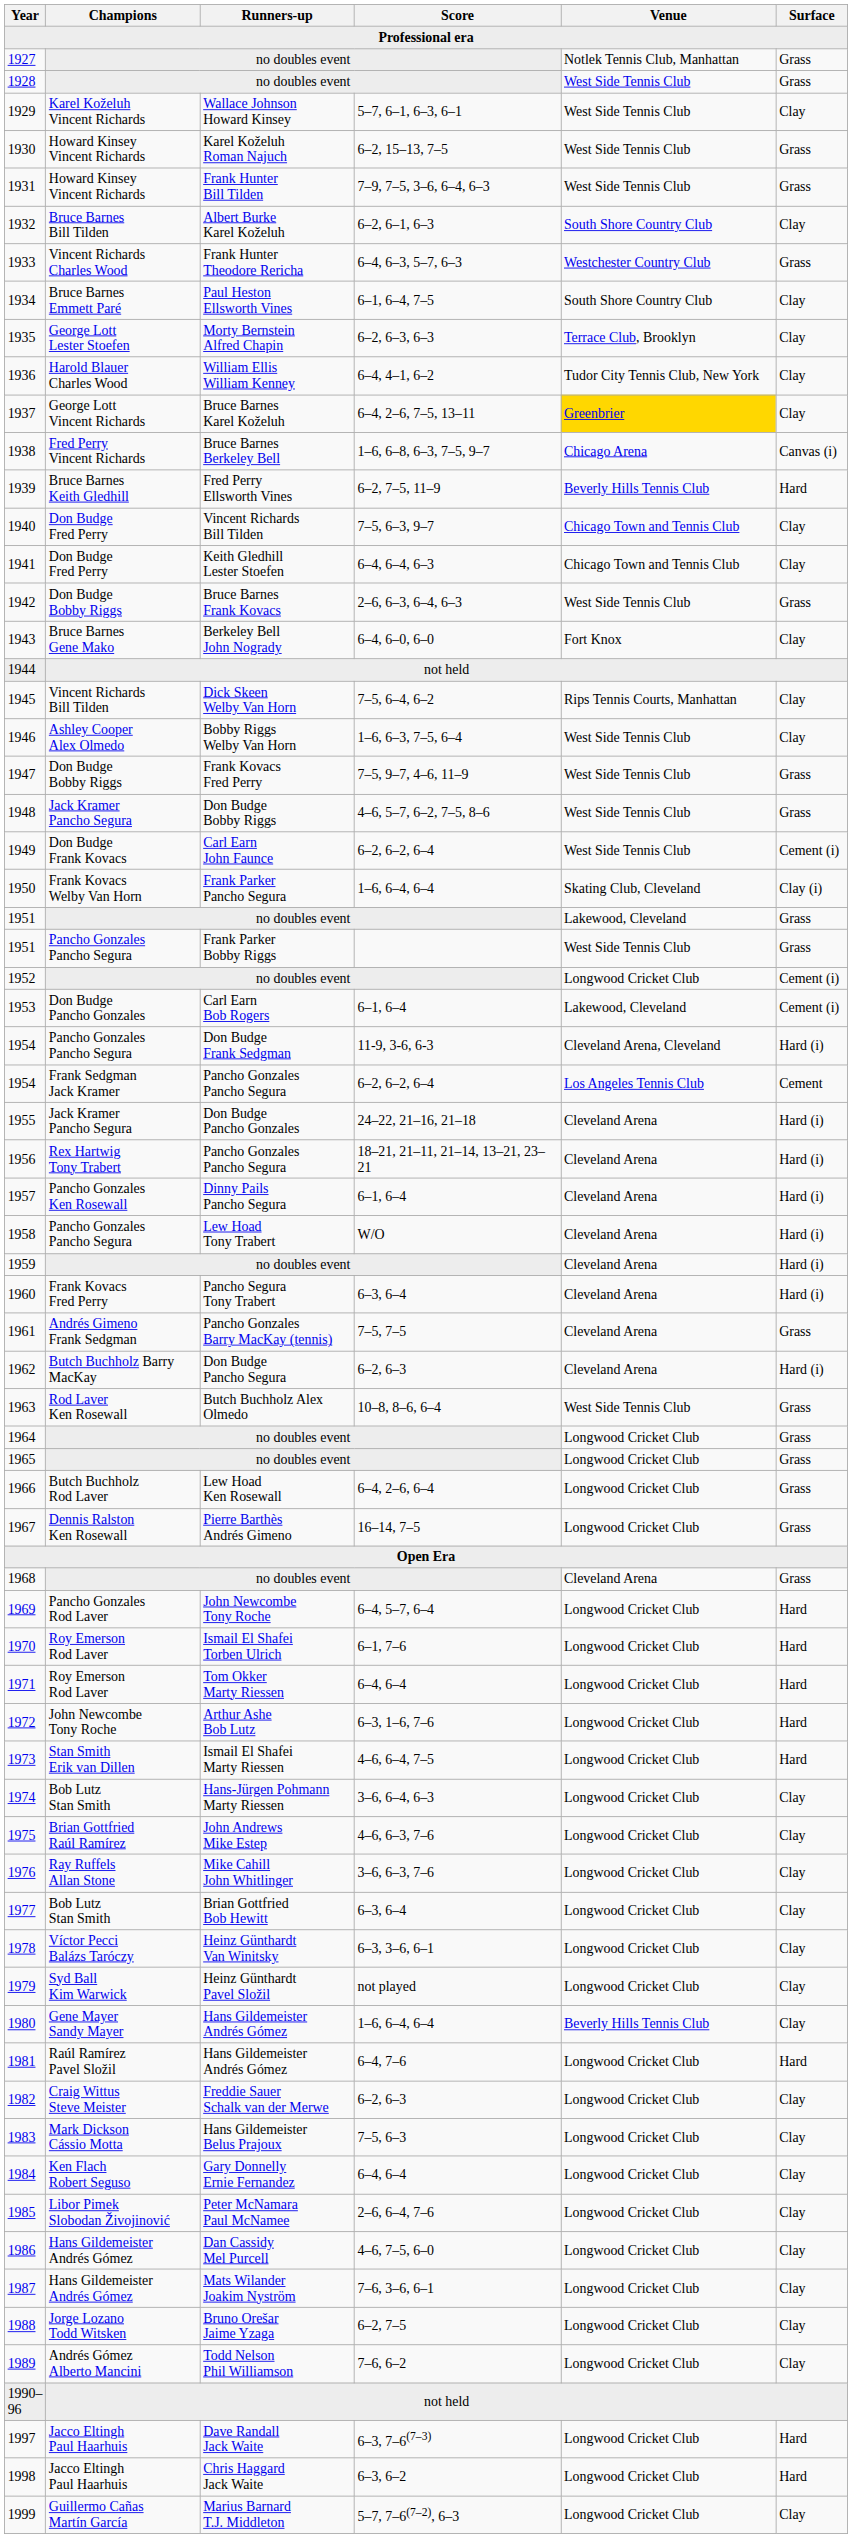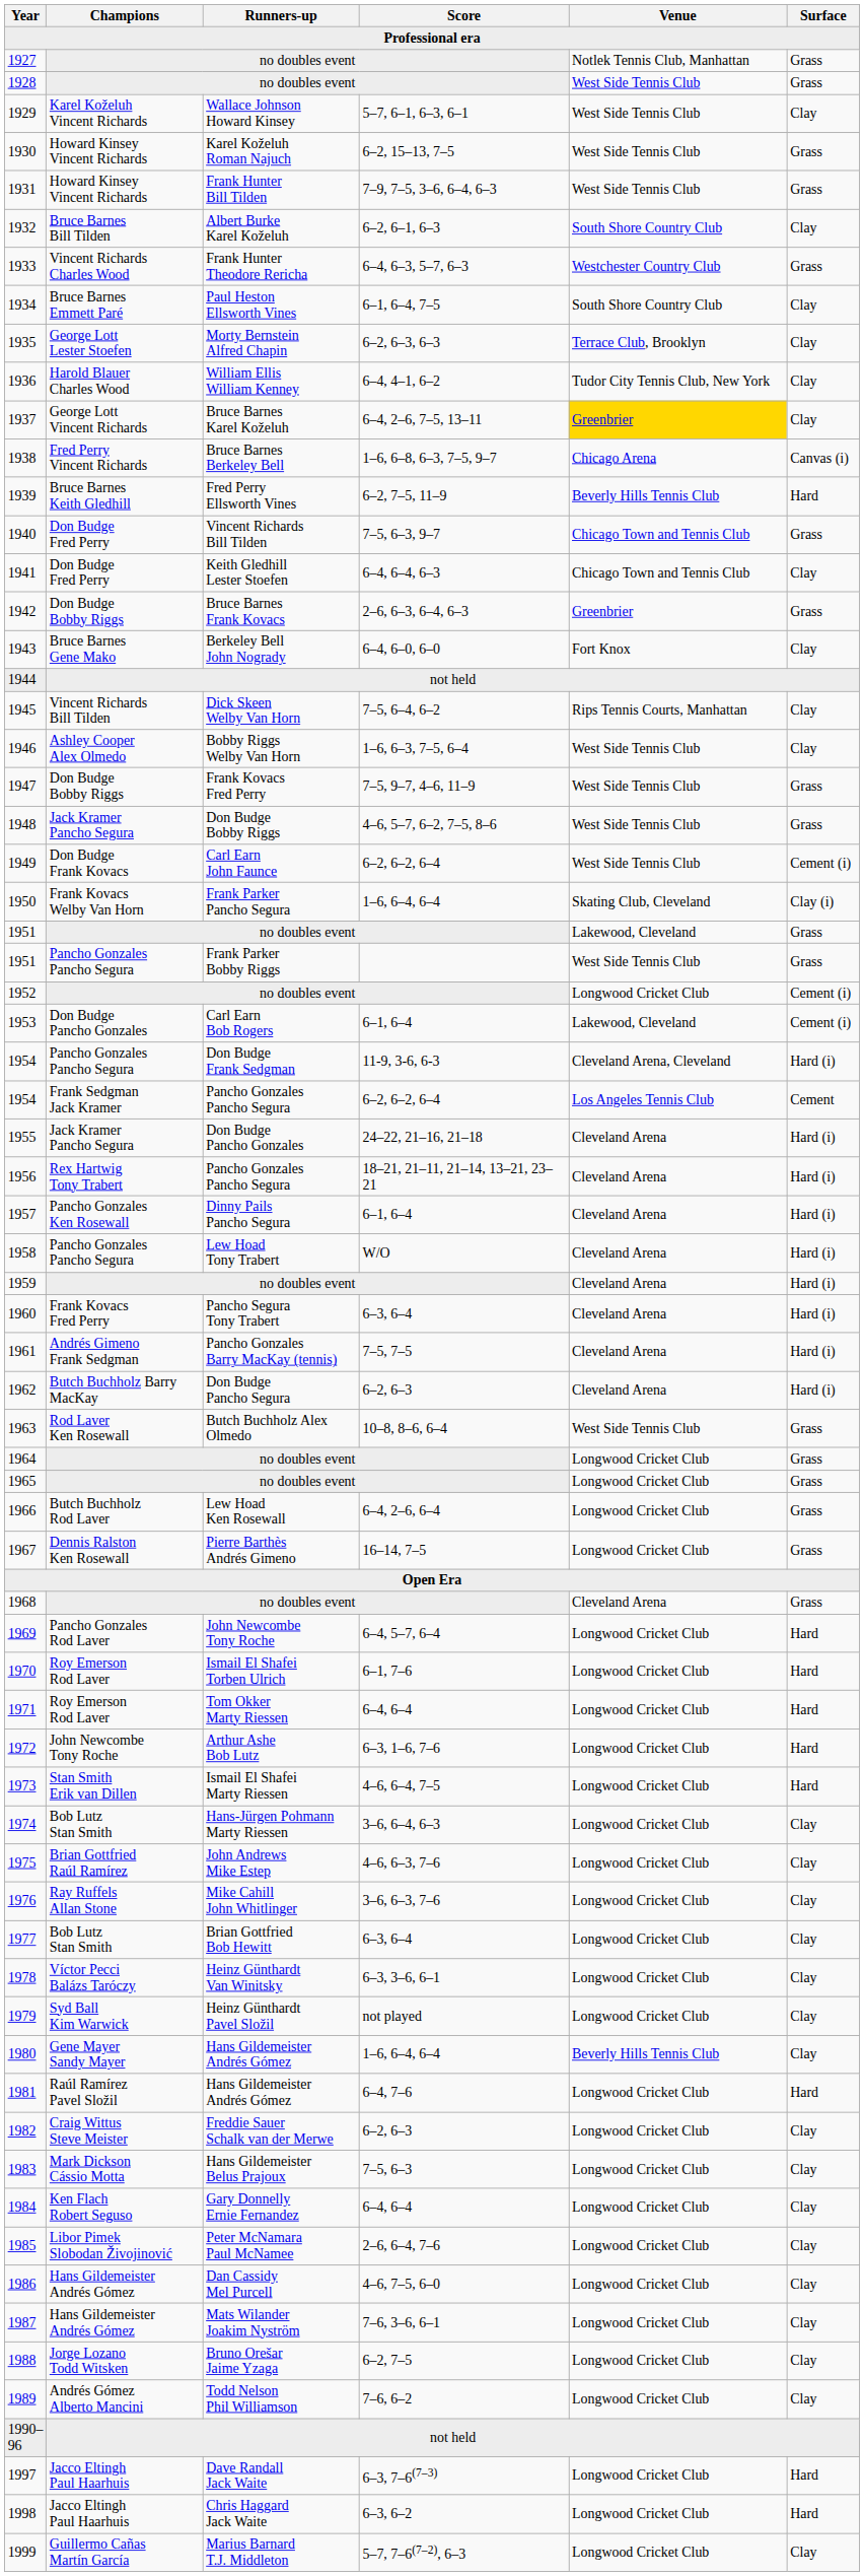1940 | Surface: Clay -> Grass
1942 | Venue: West Side Tennis Club -> Greenbrier
1961 | Surface: Grass -> Hard (i)
